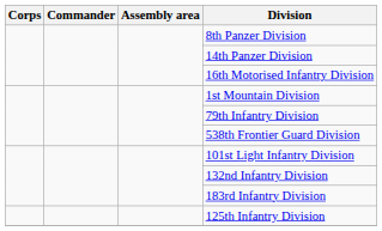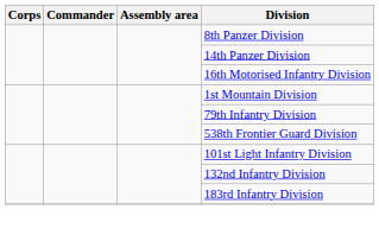- row: 125th Infantry Division
